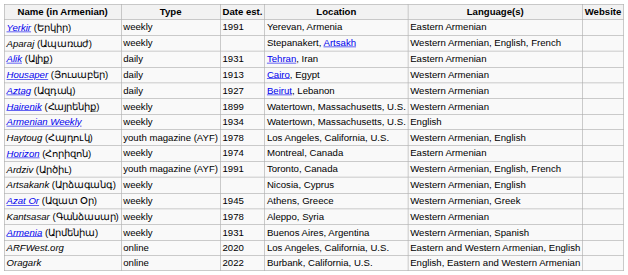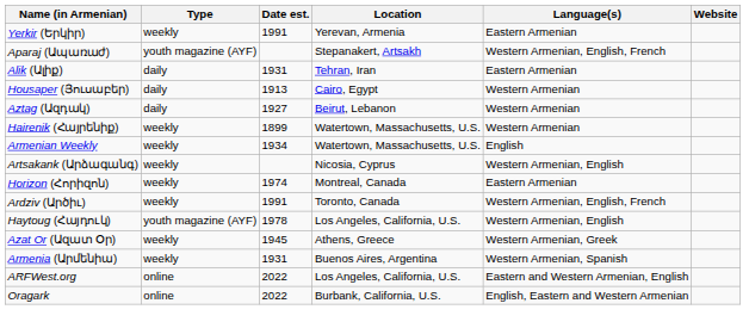Aparaj (Ապառաժ) | Type: weekly -> youth magazine (AYF)
rows swapped: Haytoug (Հայդուկ) <-> Artsakank (Արձագանգ)
Ardziv (Արծիւ) | Type: youth magazine (AYF) -> weekly
- row: Kantsasar (Գանձասար) | weekly | 1978 | Aleppo, Syria | Western Armenian
ARFWest.org | Date est.: 2020 -> 2022
